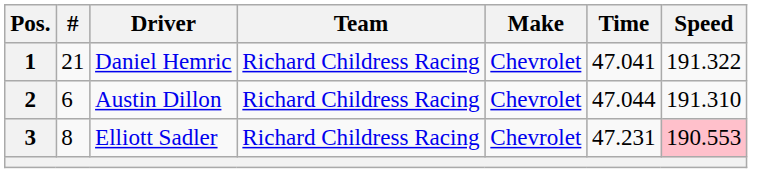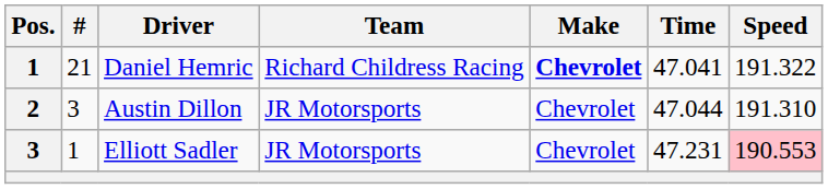Daniel Hemric | Make: normal -> bold
Austin Dillon | #: 6 -> 3
Austin Dillon | Team: Richard Childress Racing -> JR Motorsports
Elliott Sadler | #: 8 -> 1
Elliott Sadler | Team: Richard Childress Racing -> JR Motorsports
